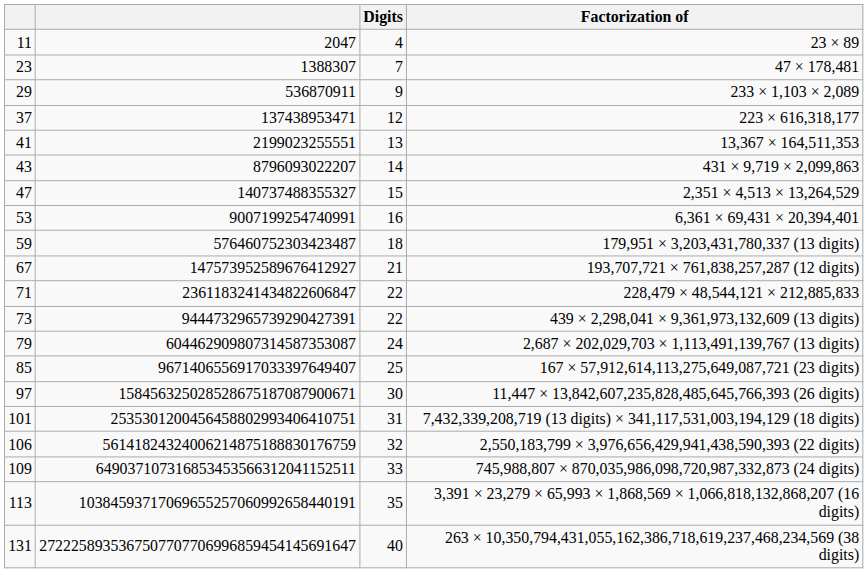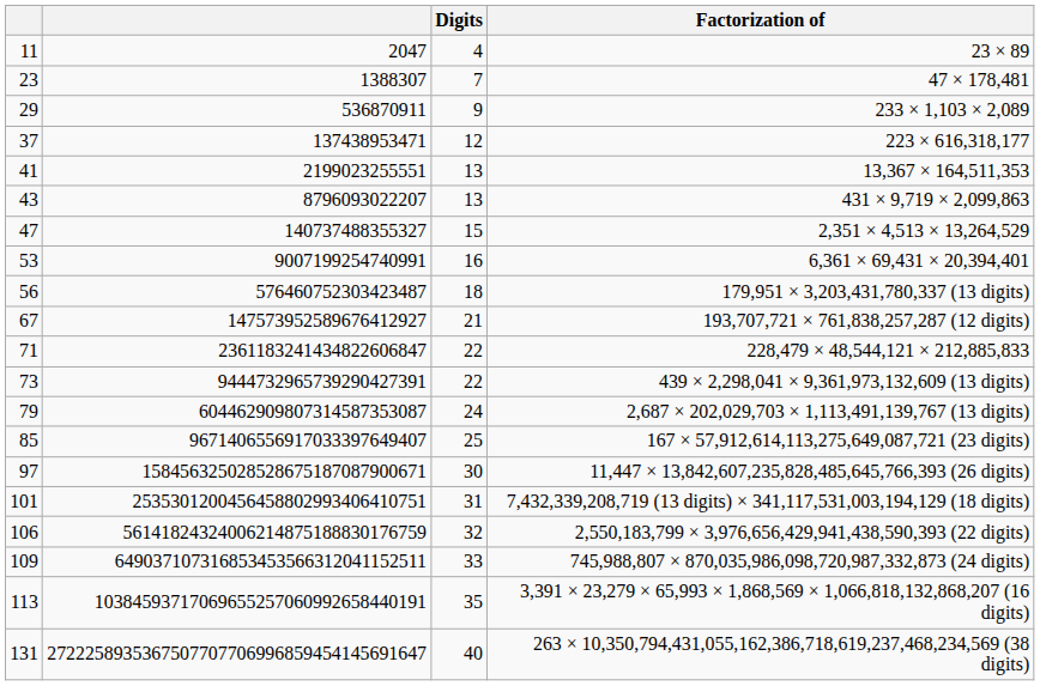431 × 9,719 × 2,099,863 | Digits: 14 -> 13
179,951 × 3,203,431,780,337 (13 digits) | column 1: 59 -> 56
